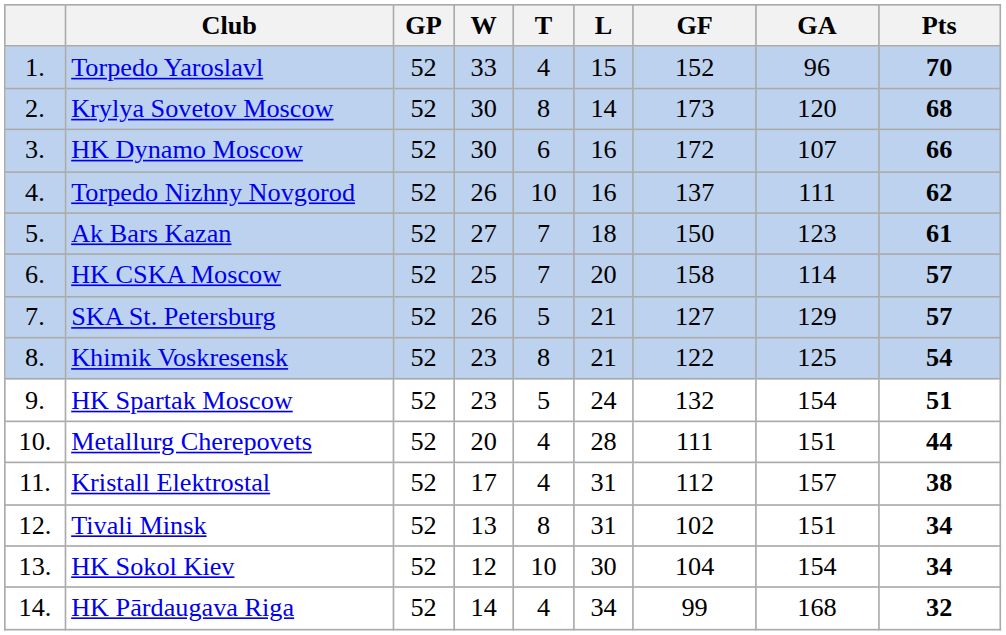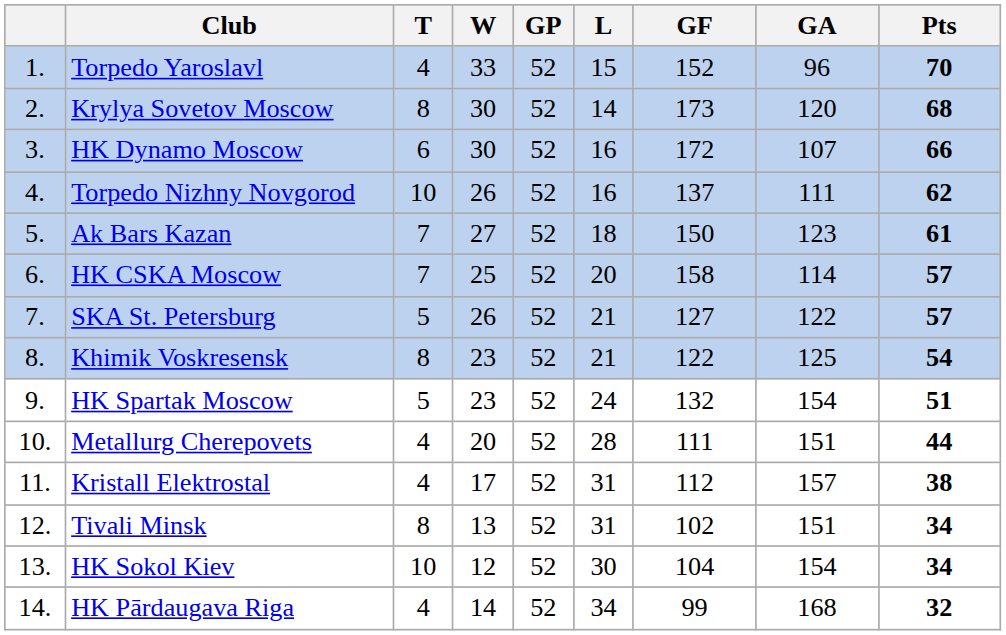columns swapped: GP <-> T
SKA St. Petersburg | GA: 129 -> 122
